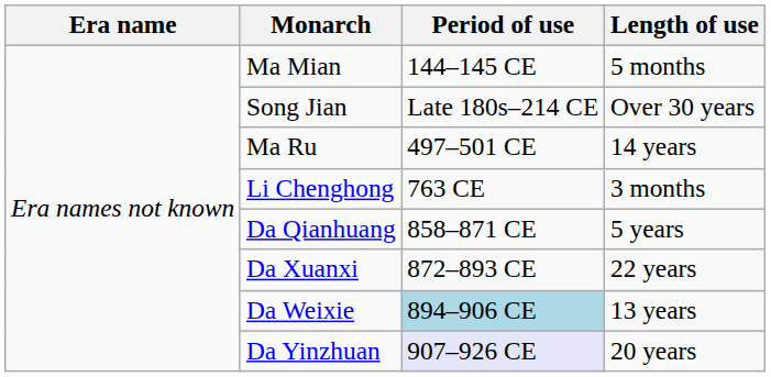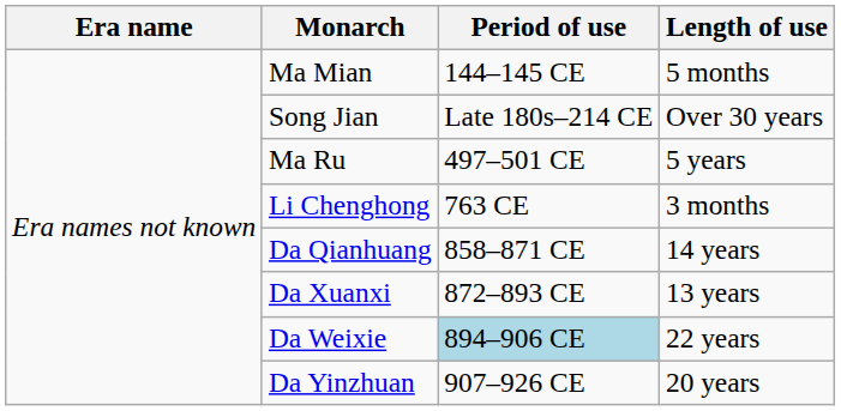Ma Ru | Length of use: 14 years -> 5 years
Da Qianhuang | Length of use: 5 years -> 14 years
Da Xuanxi | Length of use: 22 years -> 13 years
Da Weixie | Length of use: 13 years -> 22 years
Da Yinzhuan | Period of use: lavender background -> no background
